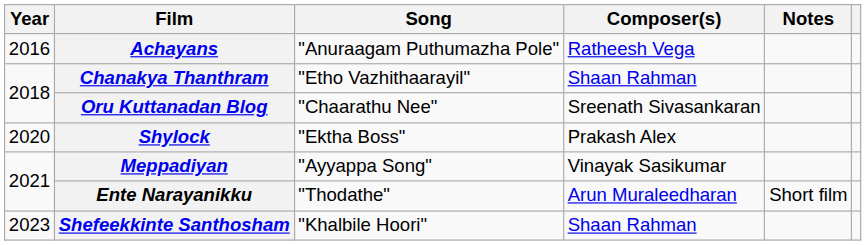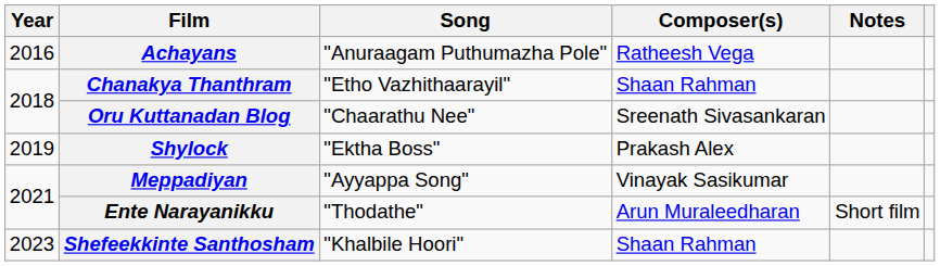Shylock | Year: 2020 -> 2019
